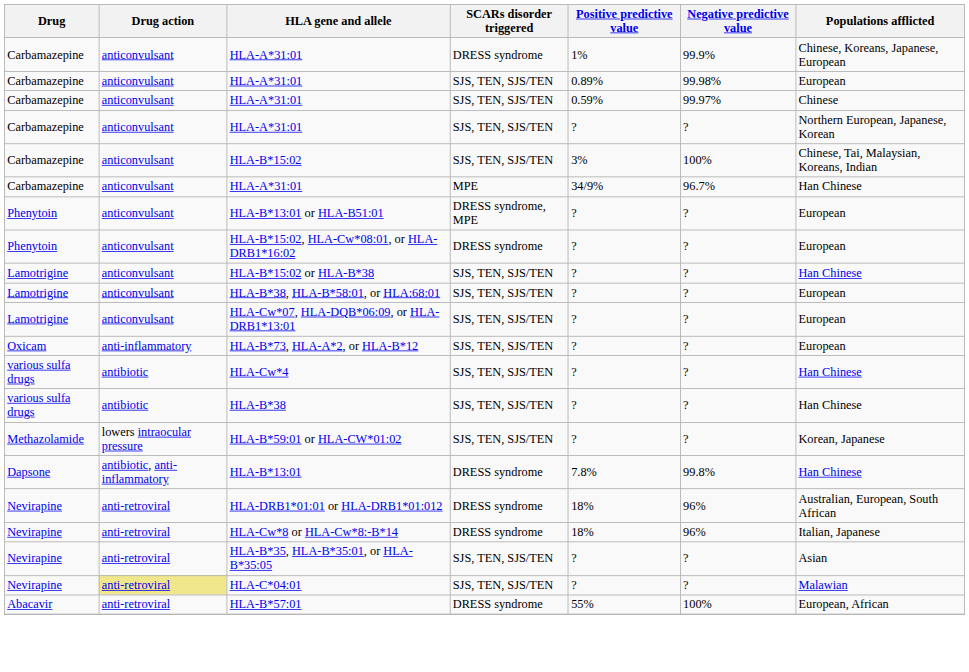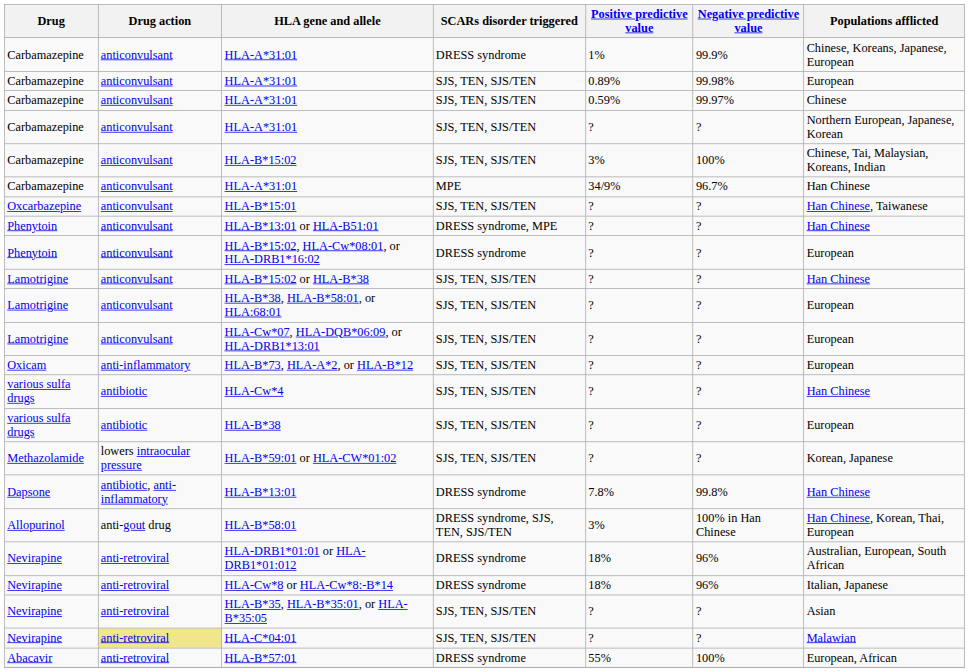+ row: Oxcarbazepine | anticonvulsant | HLA-B*15:01 | SJS, TEN, SJS/TEN | ? | ? | Han Chinese, Taiwanese
HLA-B*13:01 or HLA-B51:01 | Populations afflicted: European -> Han Chinese
HLA-B*38 | Populations afflicted: Han Chinese -> European
+ row: Allopurinol | anti-gout drug | HLA-B*58:01 | DRESS syndrome, SJS, TEN, SJS/TEN | 3% | 100% in Han Chinese | Han Chinese, Korean, Thai, European
